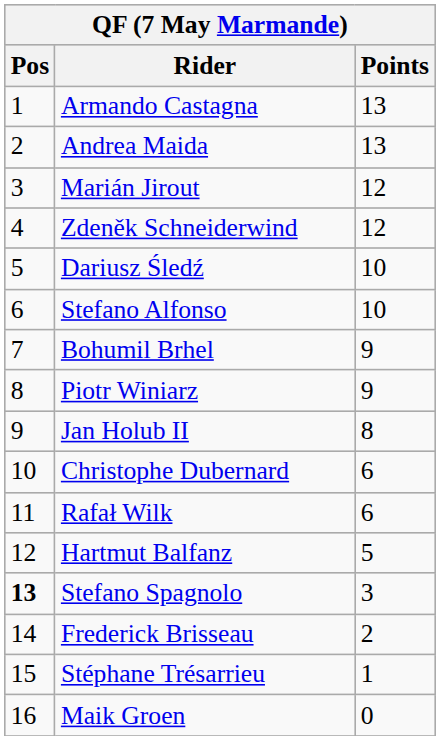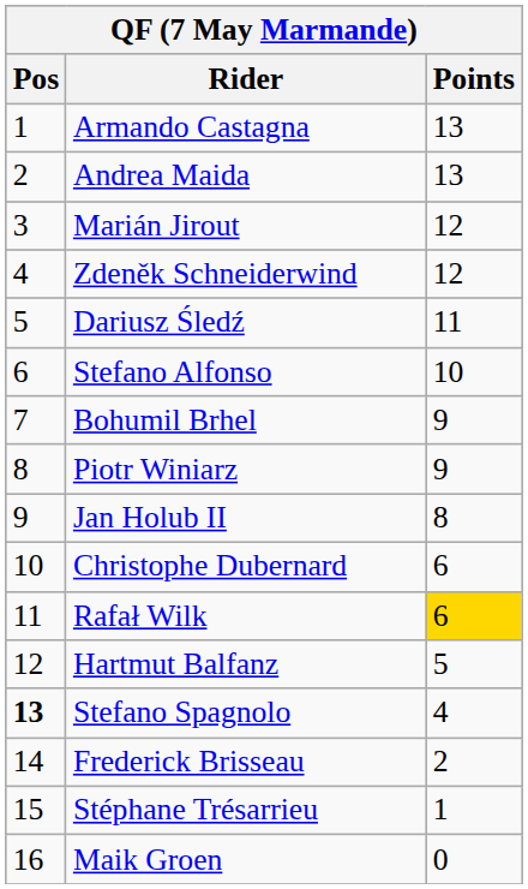Dariusz Śledź | Points: 10 -> 11
Rafał Wilk | Points: no background -> gold background
Stefano Spagnolo | Points: 3 -> 4
